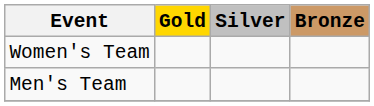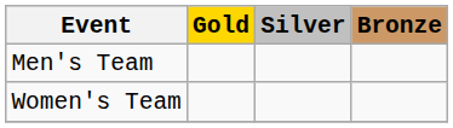rows swapped: Men's Team <-> Women's Team
